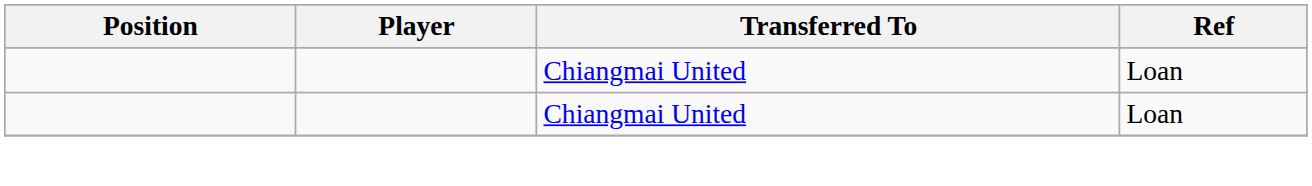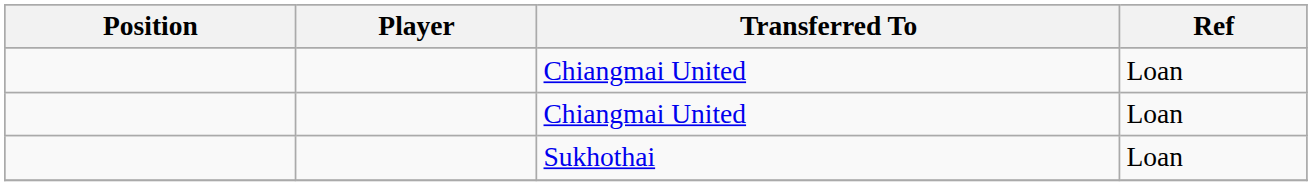+ row: Sukhothai | Loan
